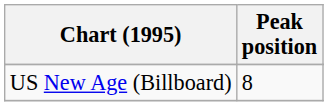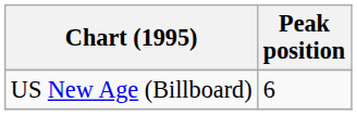US New Age (Billboard) | Peak position: 8 -> 6
